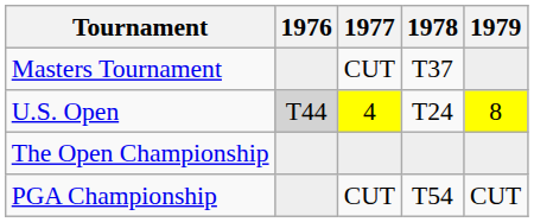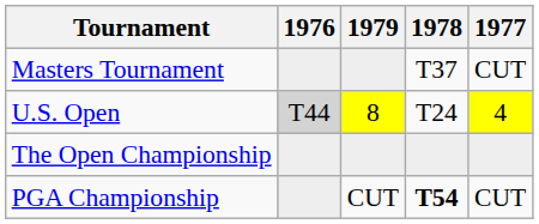columns swapped: 1977 <-> 1979
PGA Championship | 1978: normal -> bold
